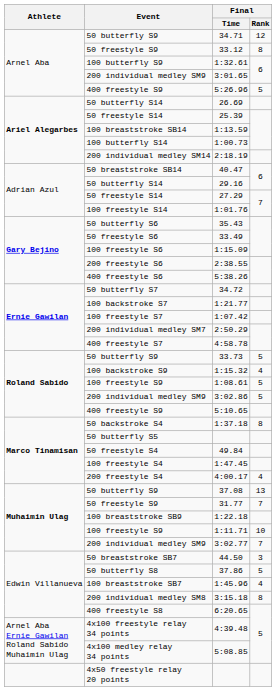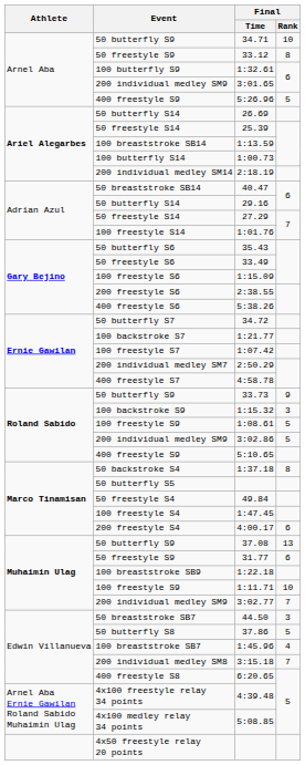34.71 | Final / Rank: 12 -> 10
33.73 | Final / Rank: 5 -> 9
1:15.32 | Final / Rank: 4 -> 3
4:00.17 | Final / Rank: 4 -> 6
31.77 | Final / Rank: 7 -> 6
3:15.18 | Final / Rank: 8 -> 7
